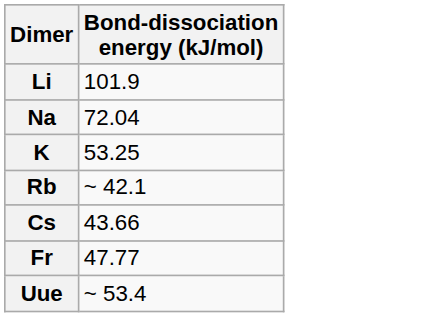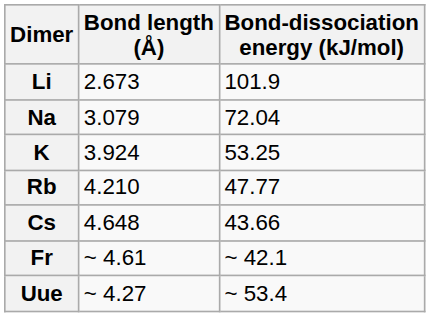+ column: Bond length (Å) | 2.673 | 3.079 | 3.924 | 4.210 | 4.648 | ~ 4.61 | ~ 4.27
Rb | Bond-dissociation energy (kJ/mol): ~ 42.1 -> 47.77
Fr | Bond-dissociation energy (kJ/mol): 47.77 -> ~ 42.1
